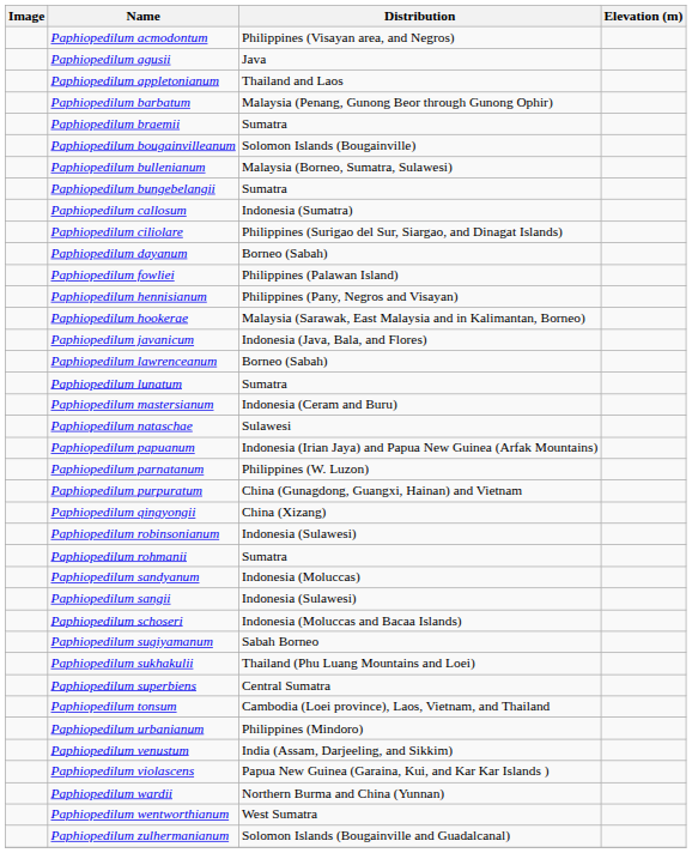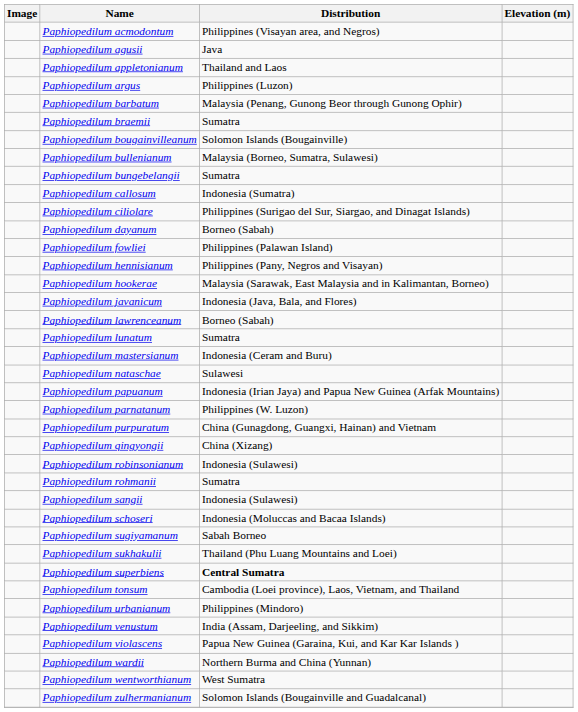+ row: Paphiopedilum argus | Philippines (Luzon)
- row: Paphiopedilum sandyanum | Indonesia (Moluccas)
Paphiopedilum superbiens | Distribution: normal -> bold
